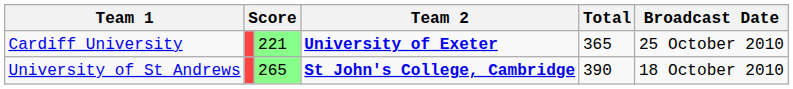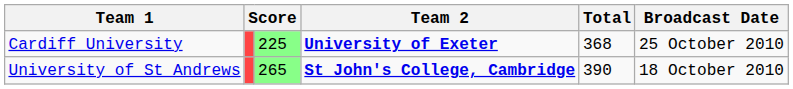Cardiff University | column 3: 221 -> 225
Cardiff University | Total: 365 -> 368
